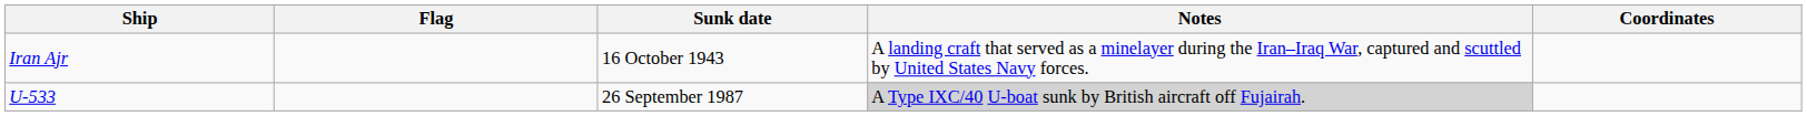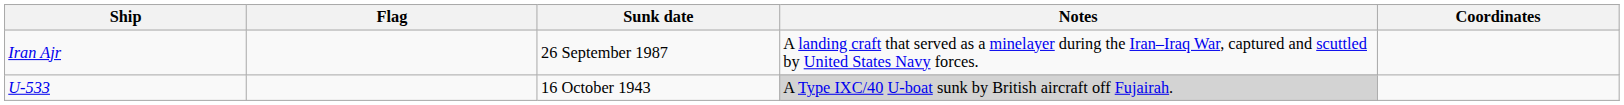Iran Ajr | Sunk date: 16 October 1943 -> 26 September 1987
U-533 | Sunk date: 26 September 1987 -> 16 October 1943
